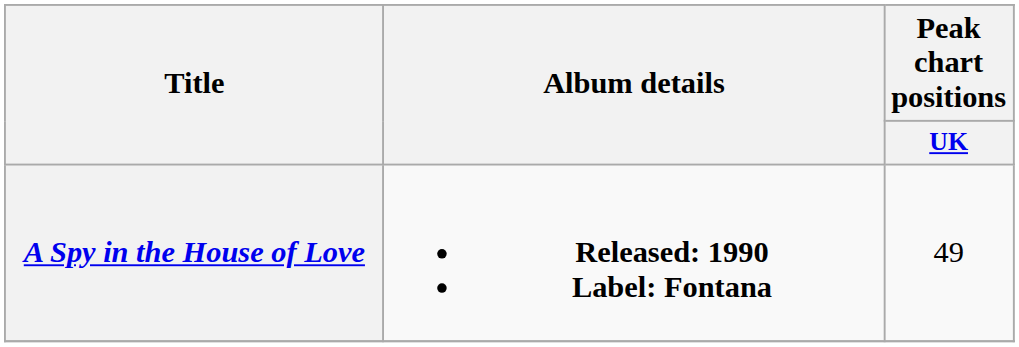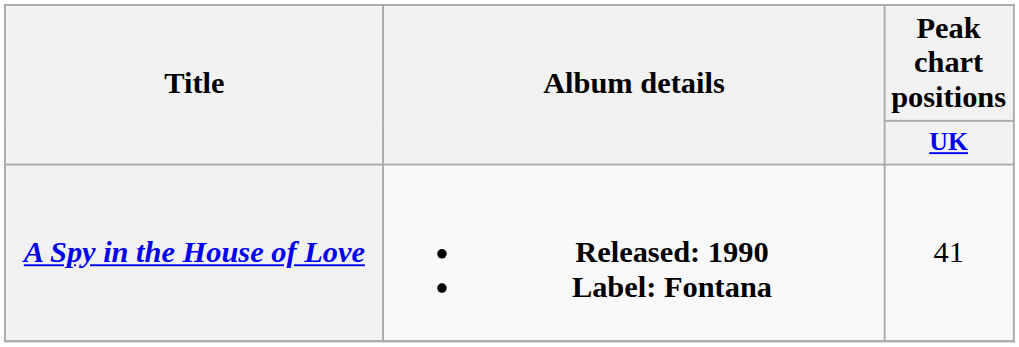A Spy in the House of Love | Peak chart positions / UK: 49 -> 41
